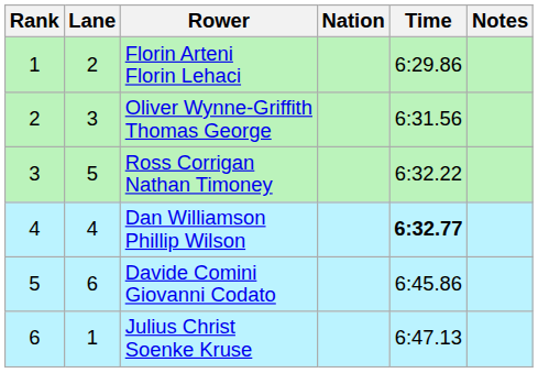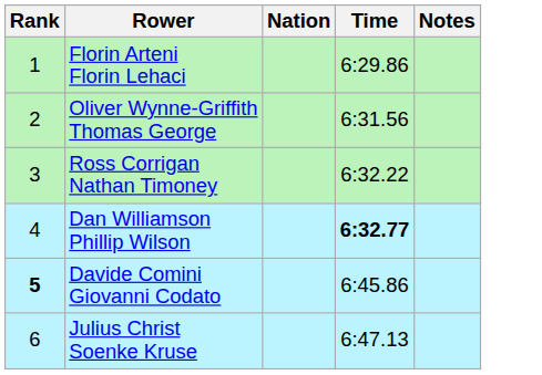- column: Lane | 2 | 3 | 5 | 4 | 6 | 1
Davide Comini Giovanni Codato | Rank: normal -> bold
